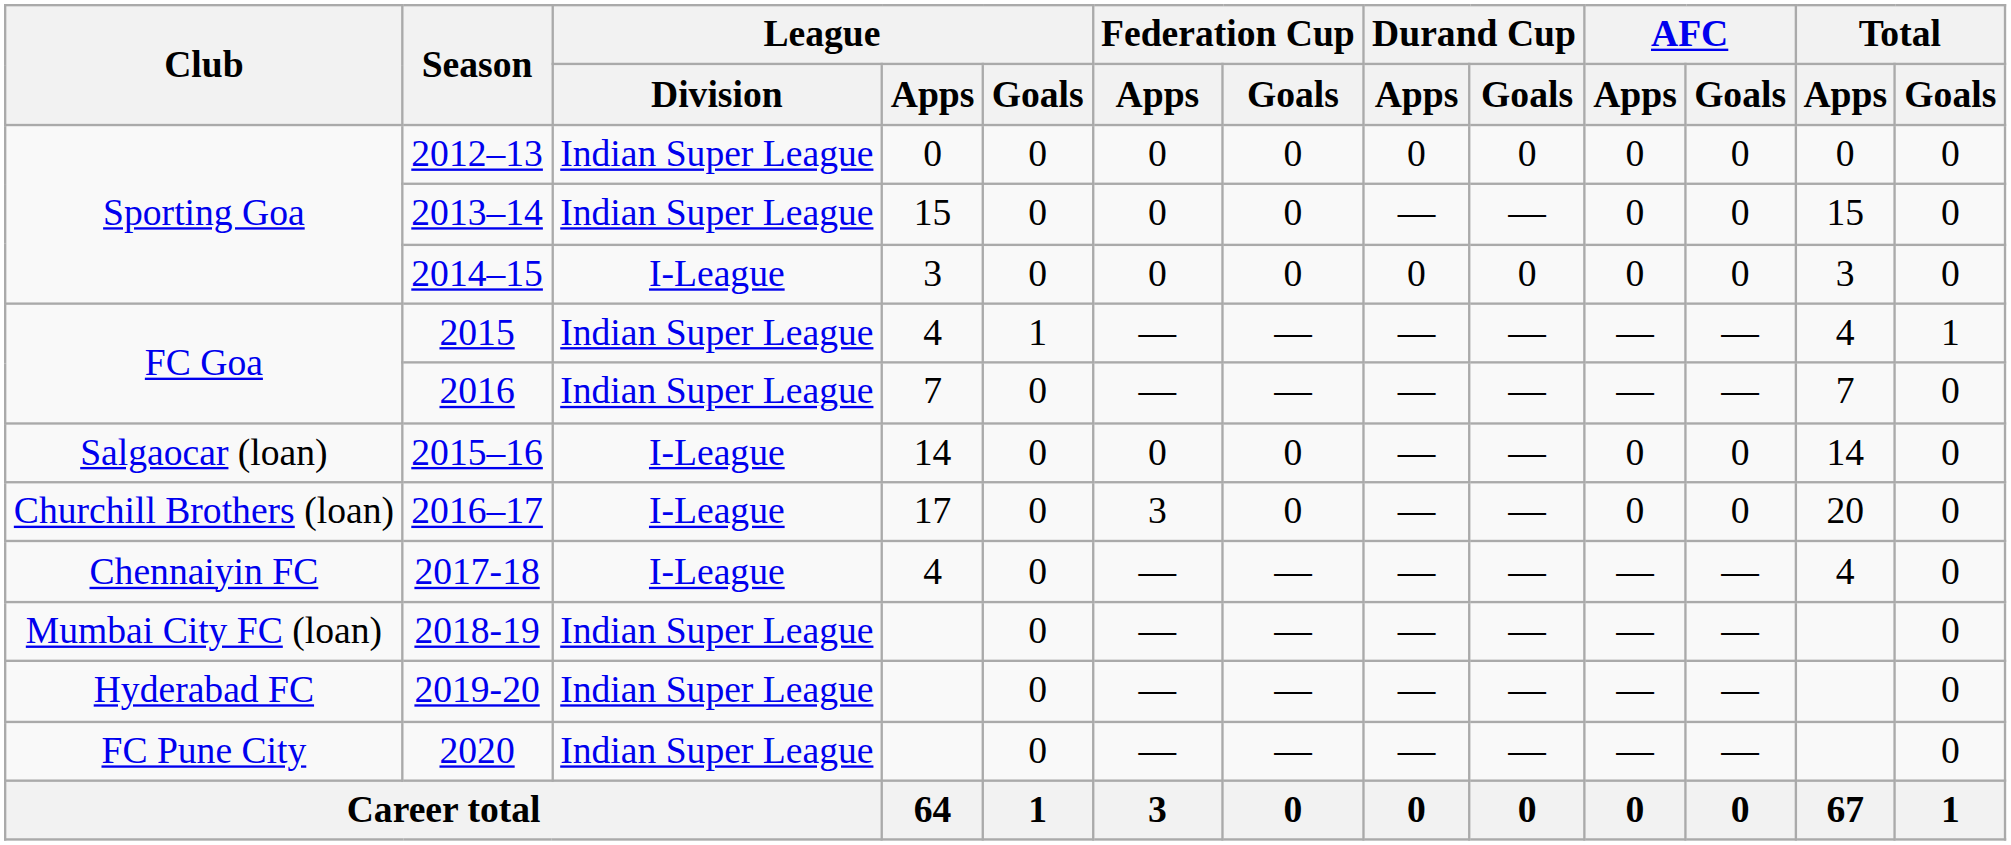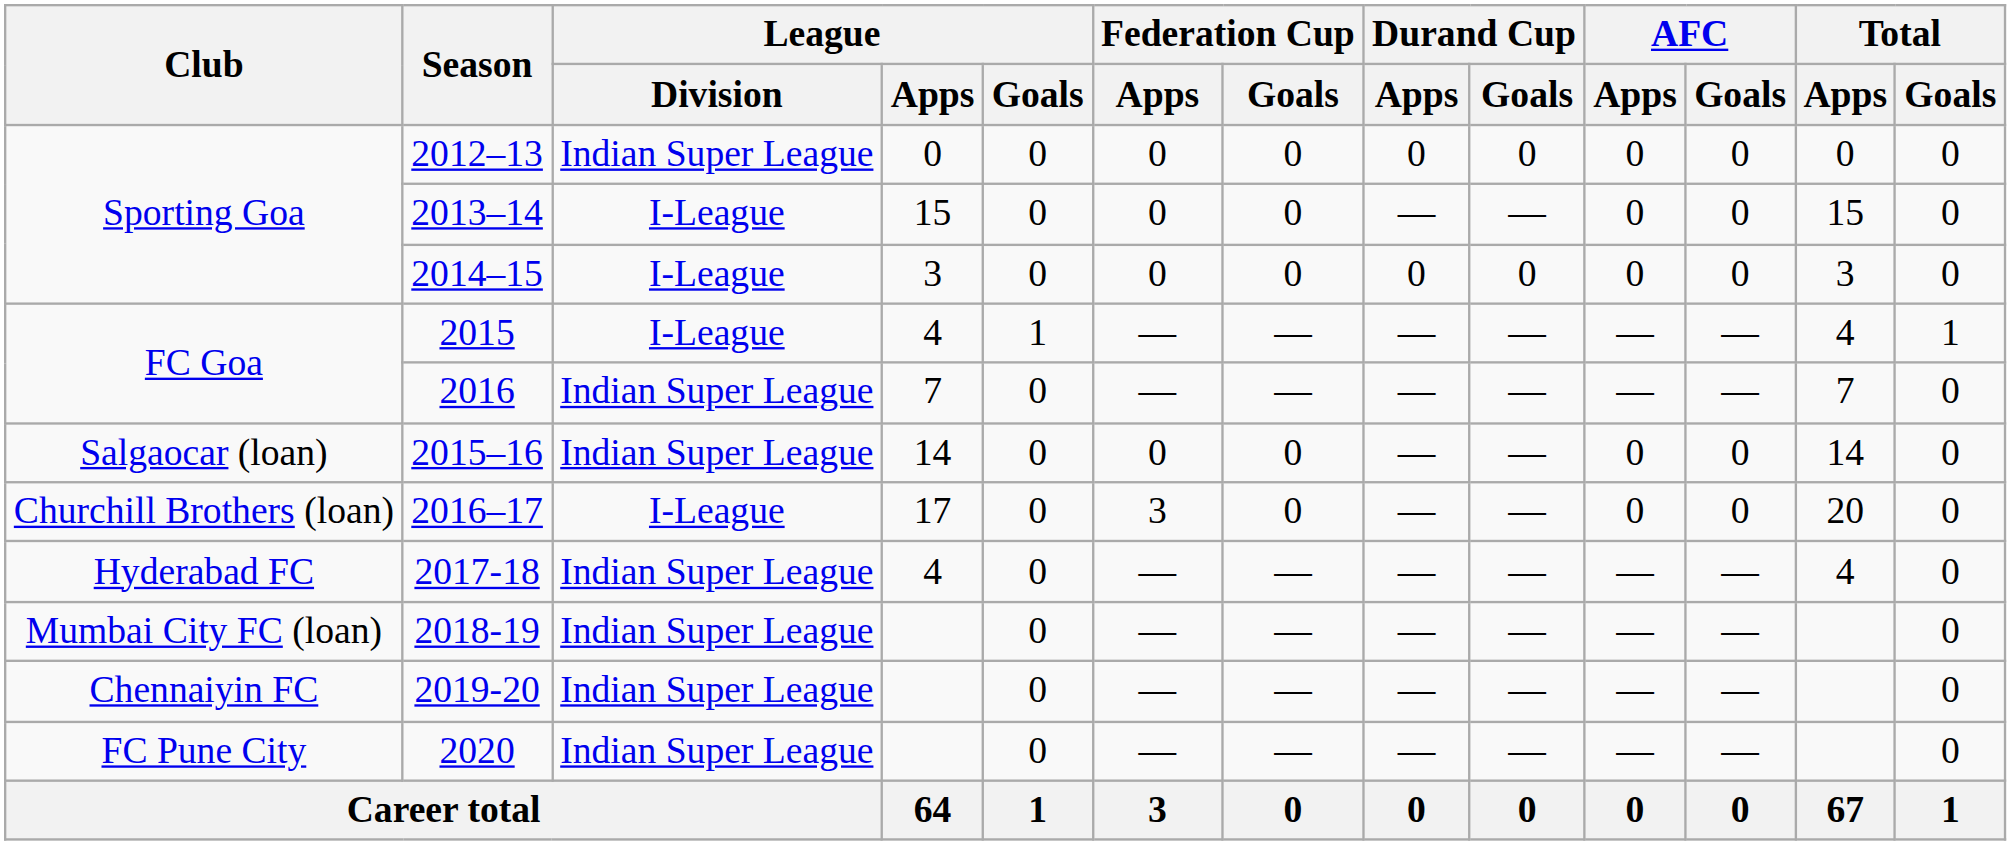2013–14 | League / Division: Indian Super League -> I-League
2015 | League / Division: Indian Super League -> I-League
2015–16 | League / Division: I-League -> Indian Super League
2017-18 | Club: Chennaiyin FC -> Hyderabad FC
2017-18 | League / Division: I-League -> Indian Super League
2019-20 | Club: Hyderabad FC -> Chennaiyin FC
